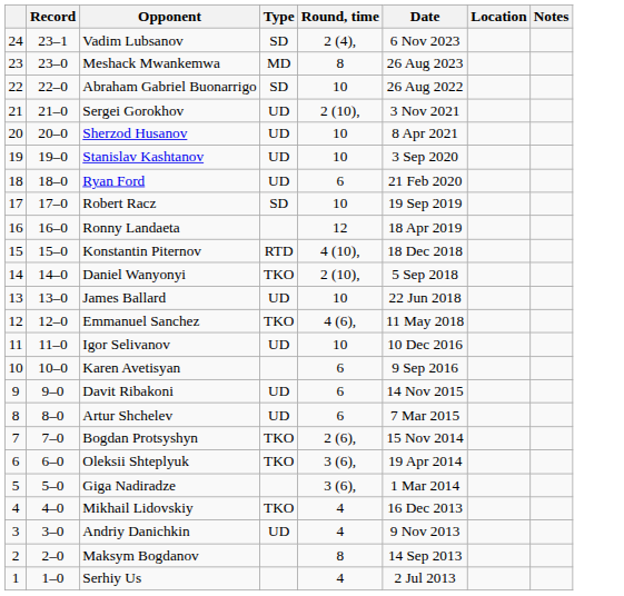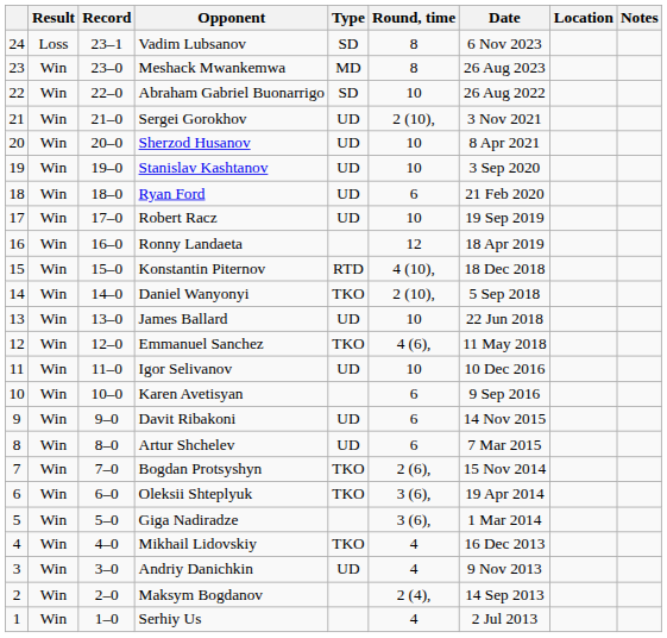+ column: Result | Loss | Win | Win | Win | Win | Win | Win | Win | Win | Win | Win | Win | Win | Win | Win | Win | Win | Win | Win | Win | Win | Win | Win | Win
Vadim Lubsanov | Round, time: 2 (4), -> 8
Robert Racz | Type: SD -> UD
Maksym Bogdanov | Round, time: 8 -> 2 (4),
